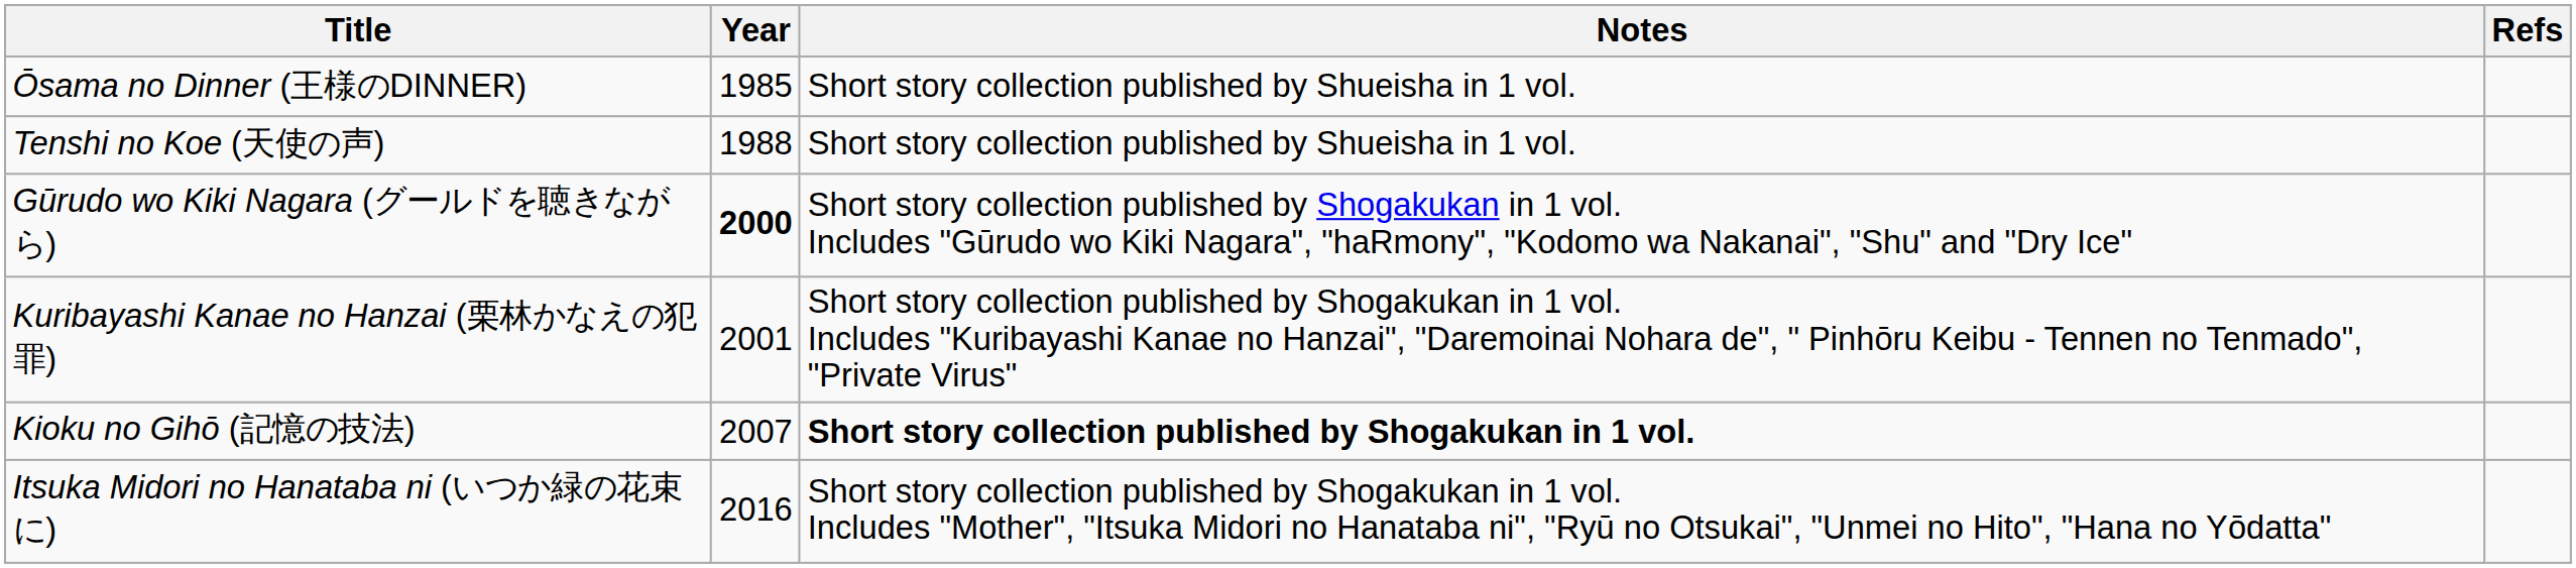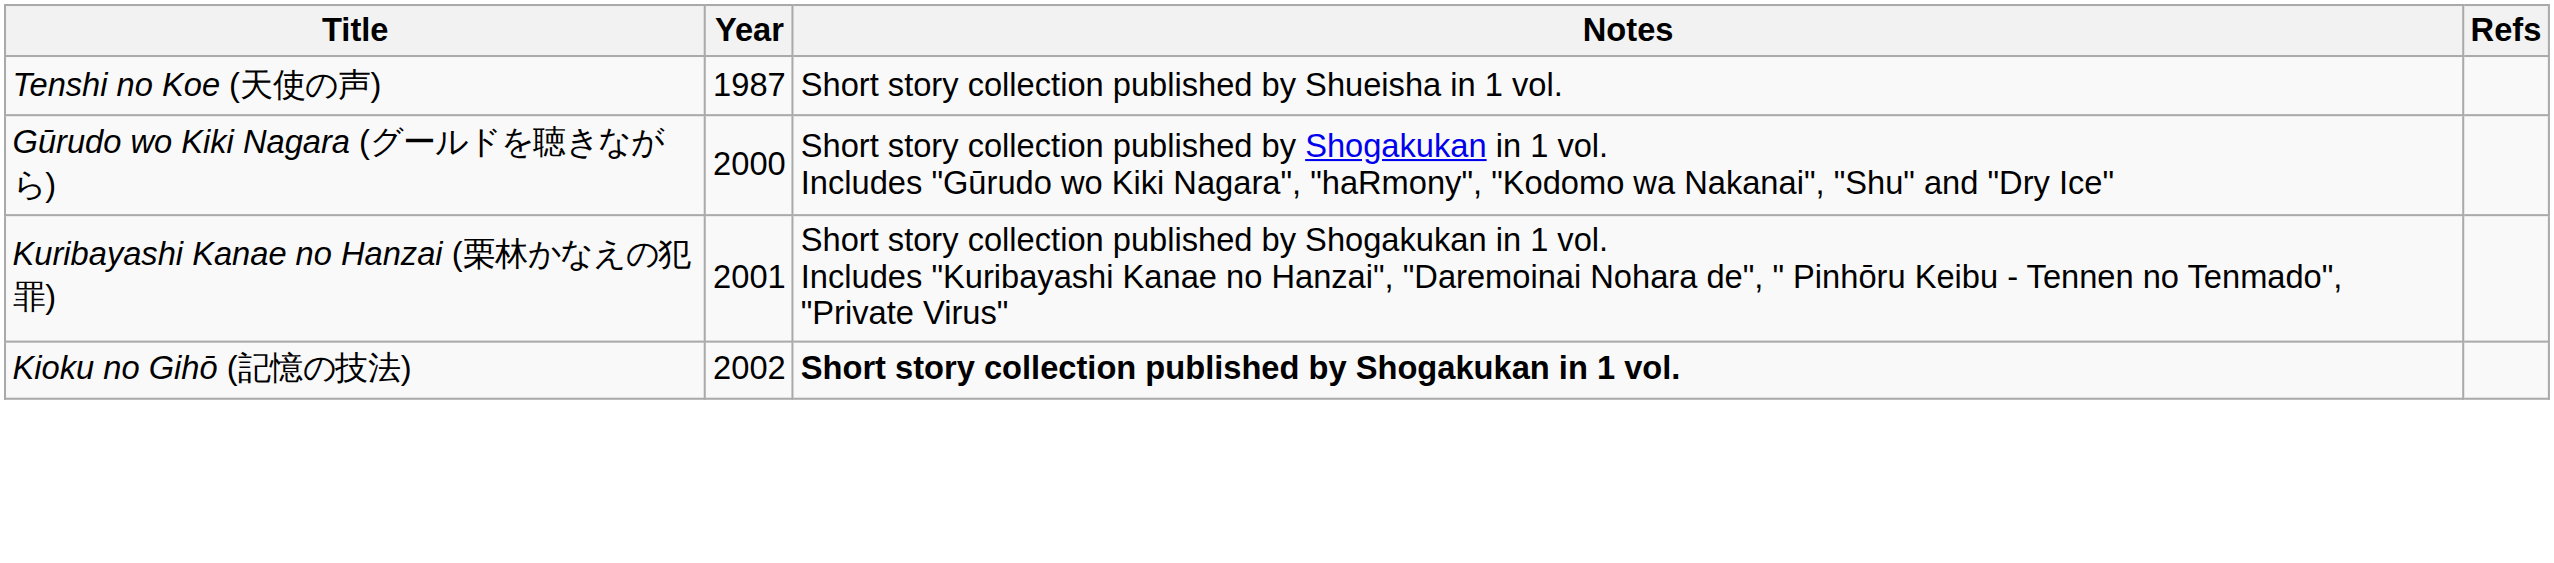- row: Ōsama no Dinner (王様のDINNER) | 1985 | Short story collection published by Shueisha in 1 vol.
Tenshi no Koe (天使の声) | Year: 1988 -> 1987
Gūrudo wo Kiki Nagara (グールドを聴きながら) | Year: bold -> normal
Kioku no Gihō (記憶の技法) | Year: 2007 -> 2002
- row: Itsuka Midori no Hanataba ni (いつか緑の花束に) | 2016 | Short story collection published by Shogakukan in 1 vol. Includes "Mother", "Itsuka Midori no Hanataba ni", "Ryū no Otsukai", "Unmei no Hito", "Hana no Yōdatta"
